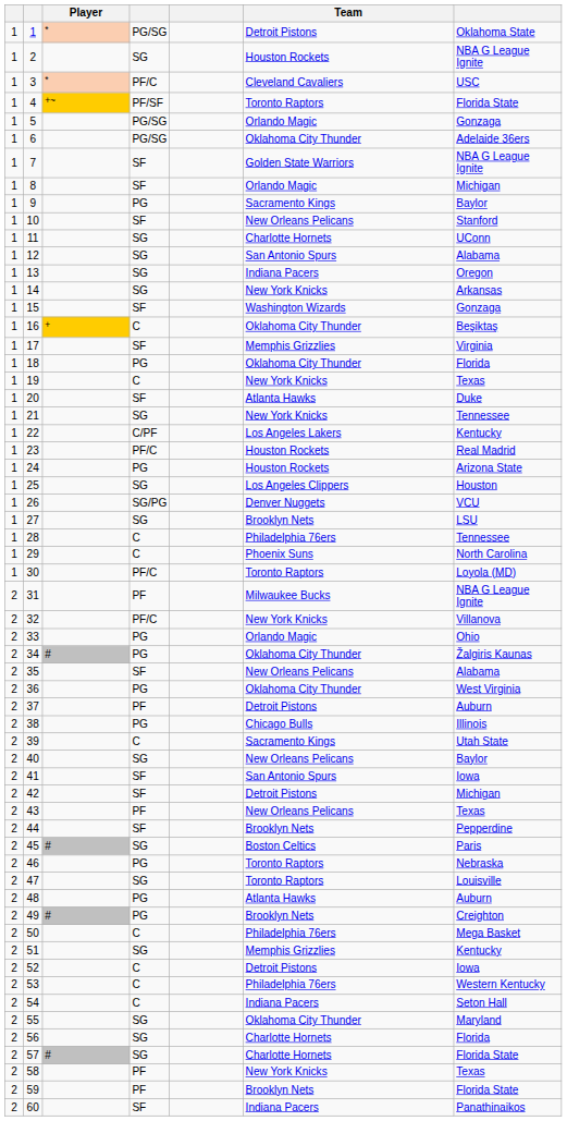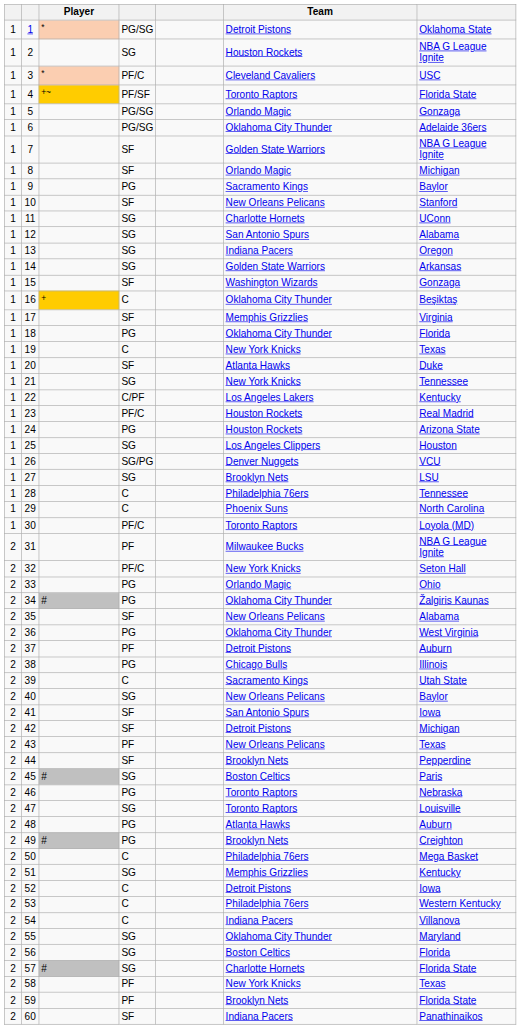14 | Team: New York Knicks -> Golden State Warriors
32 | column 7: Villanova -> Seton Hall
54 | column 7: Seton Hall -> Villanova
56 | Team: Charlotte Hornets -> Boston Celtics
